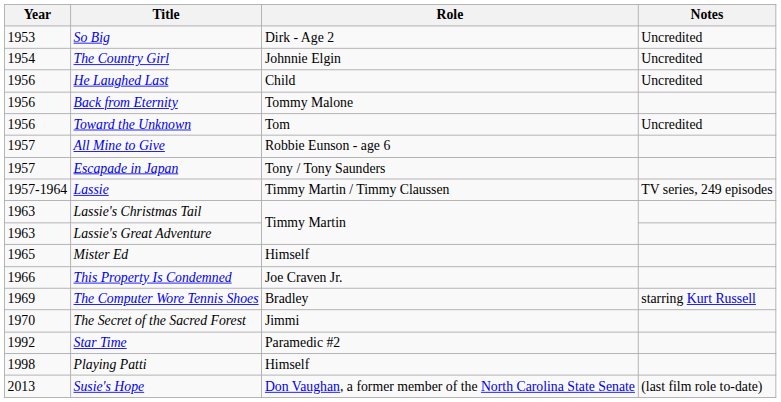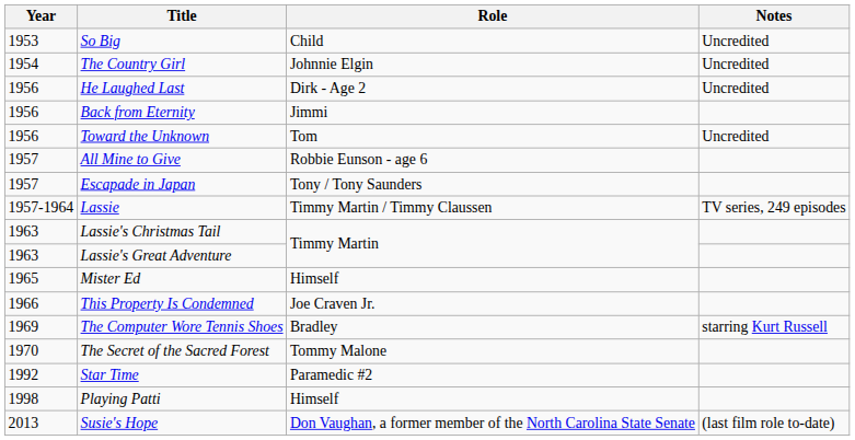So Big | Role: Dirk - Age 2 -> Child
He Laughed Last | Role: Child -> Dirk - Age 2
Back from Eternity | Role: Tommy Malone -> Jimmi
The Secret of the Sacred Forest | Role: Jimmi -> Tommy Malone
